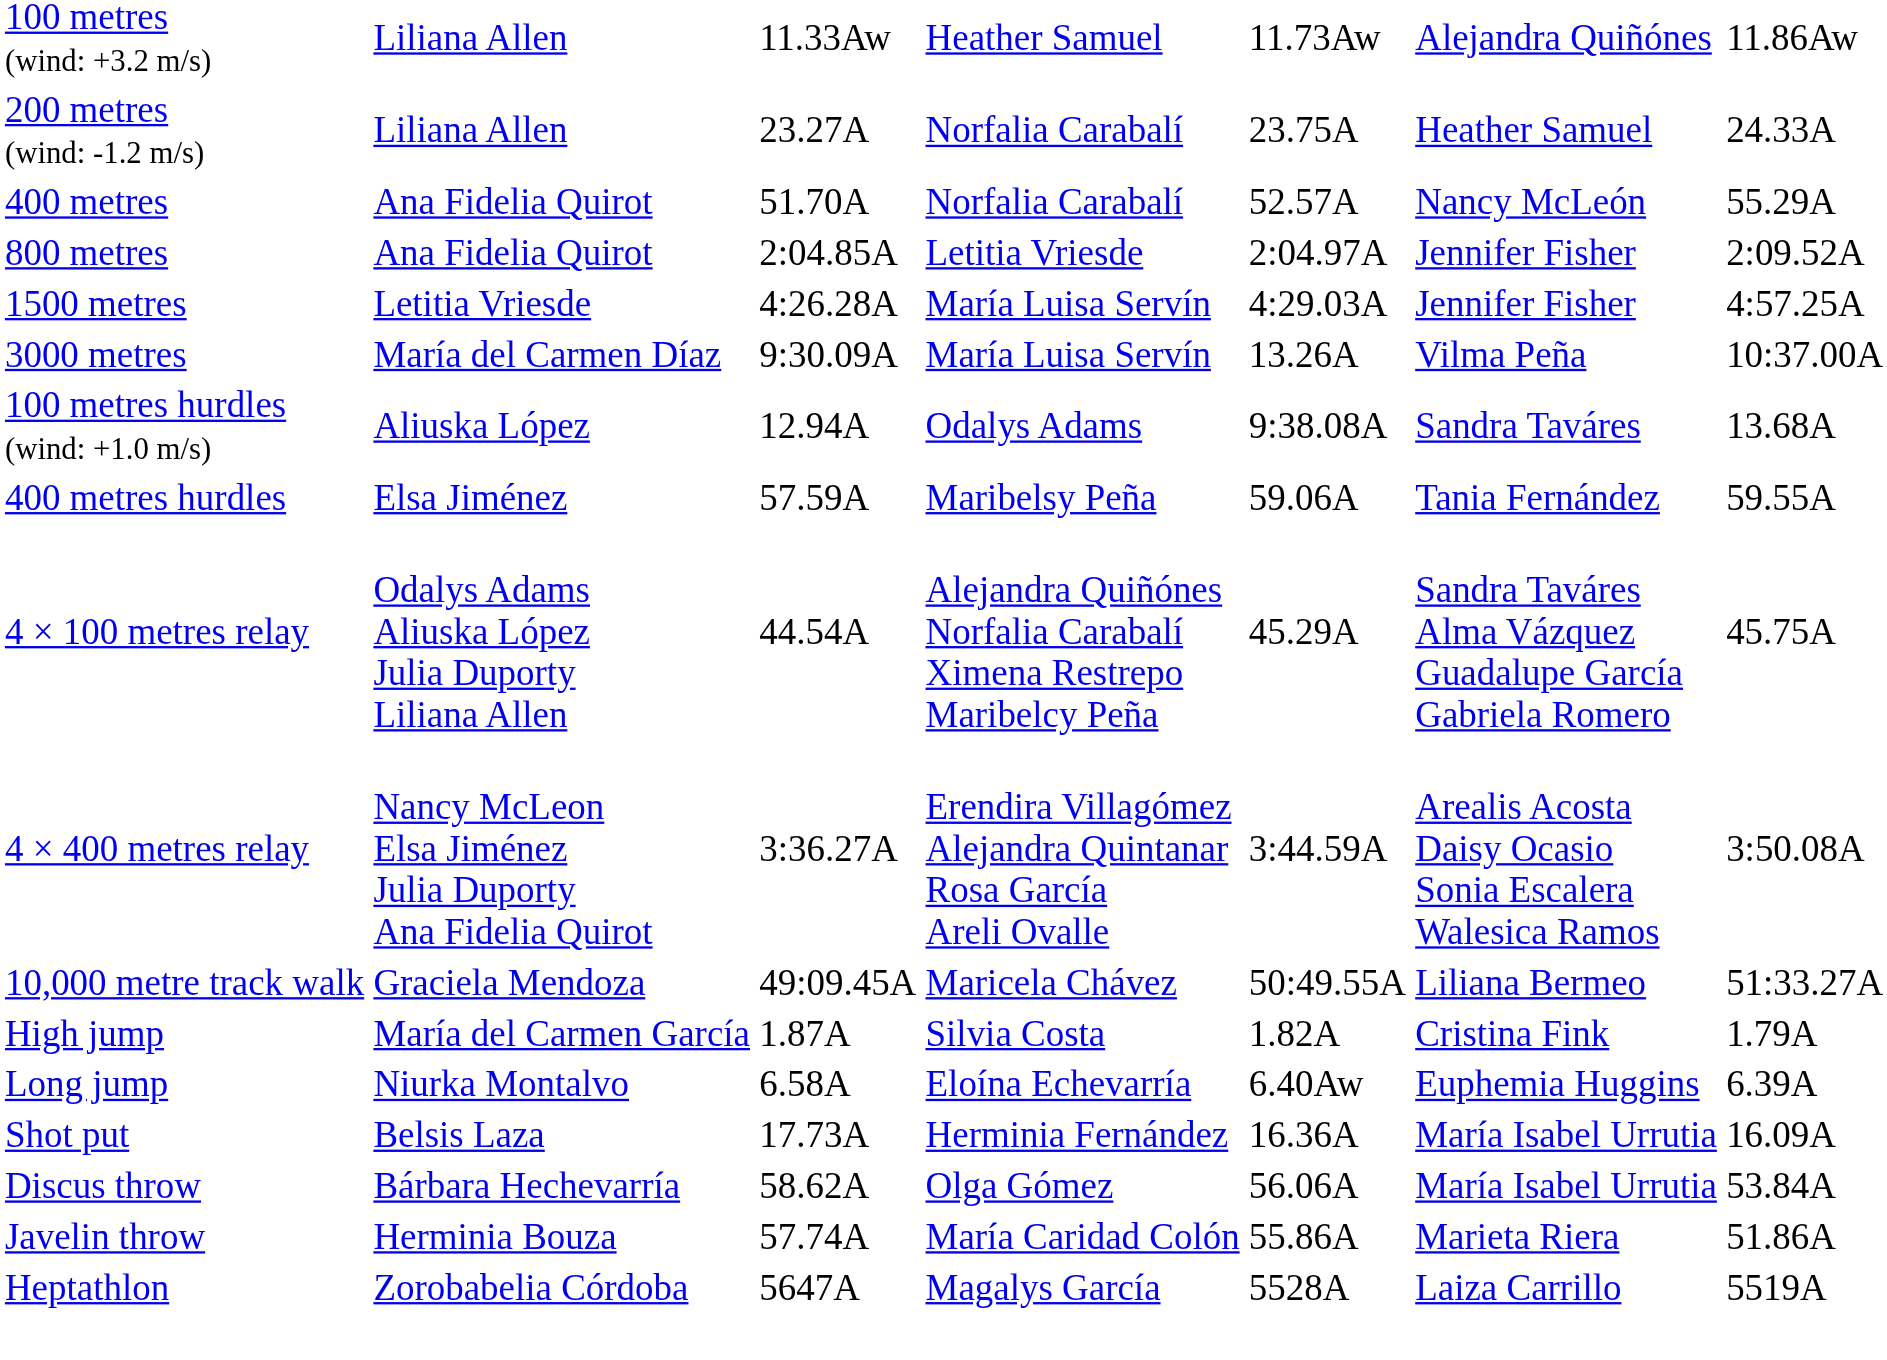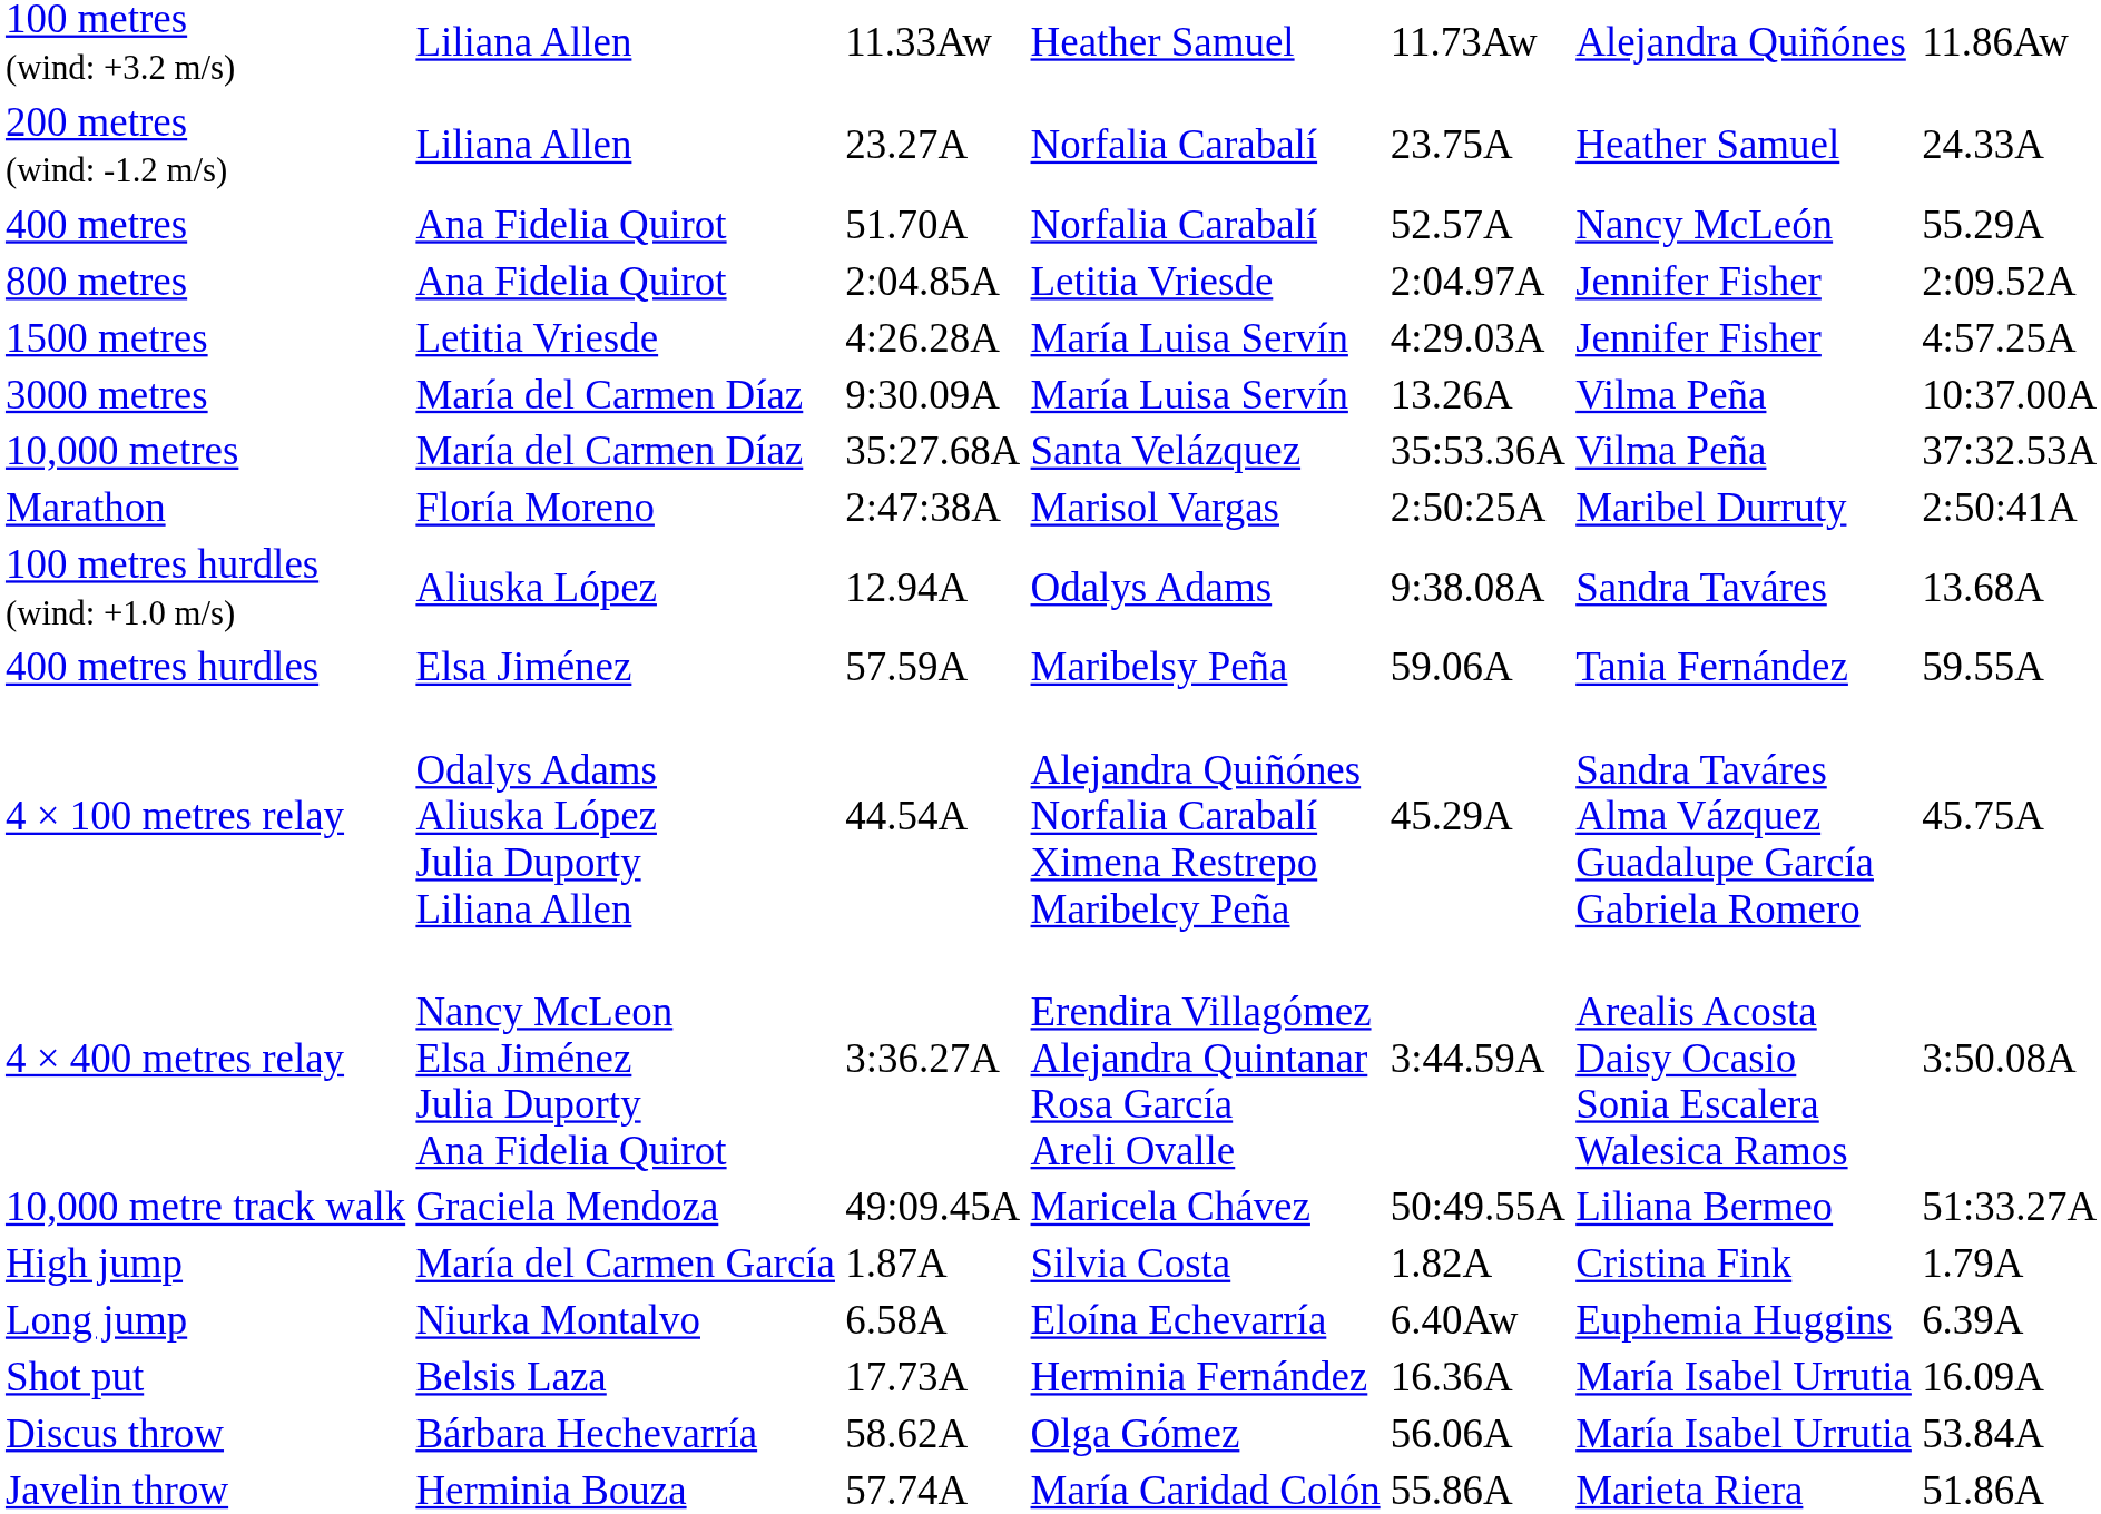+ row: 10,000 metres | María del Carmen Díaz | 35:27.68A | Santa Velázquez | 35:53.36A | Vilma Peña | 37:32.53A
+ row: Marathon | Floría Moreno | 2:47:38A | Marisol Vargas | 2:50:25A | Maribel Durruty | 2:50:41A
- row: Heptathlon | Zorobabelia Córdoba | 5647A | Magalys García | 5528A | Laiza Carrillo | 5519A
